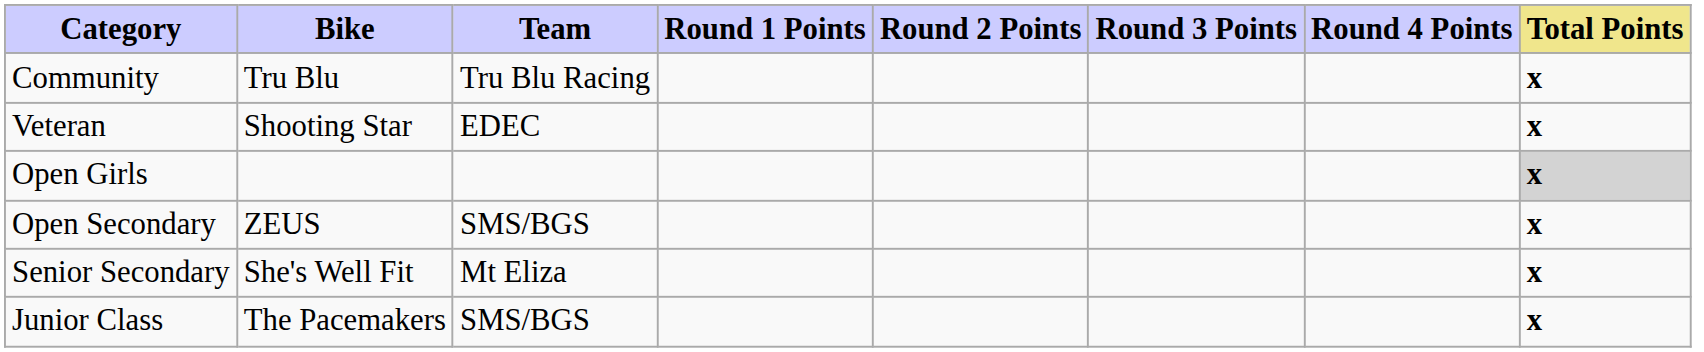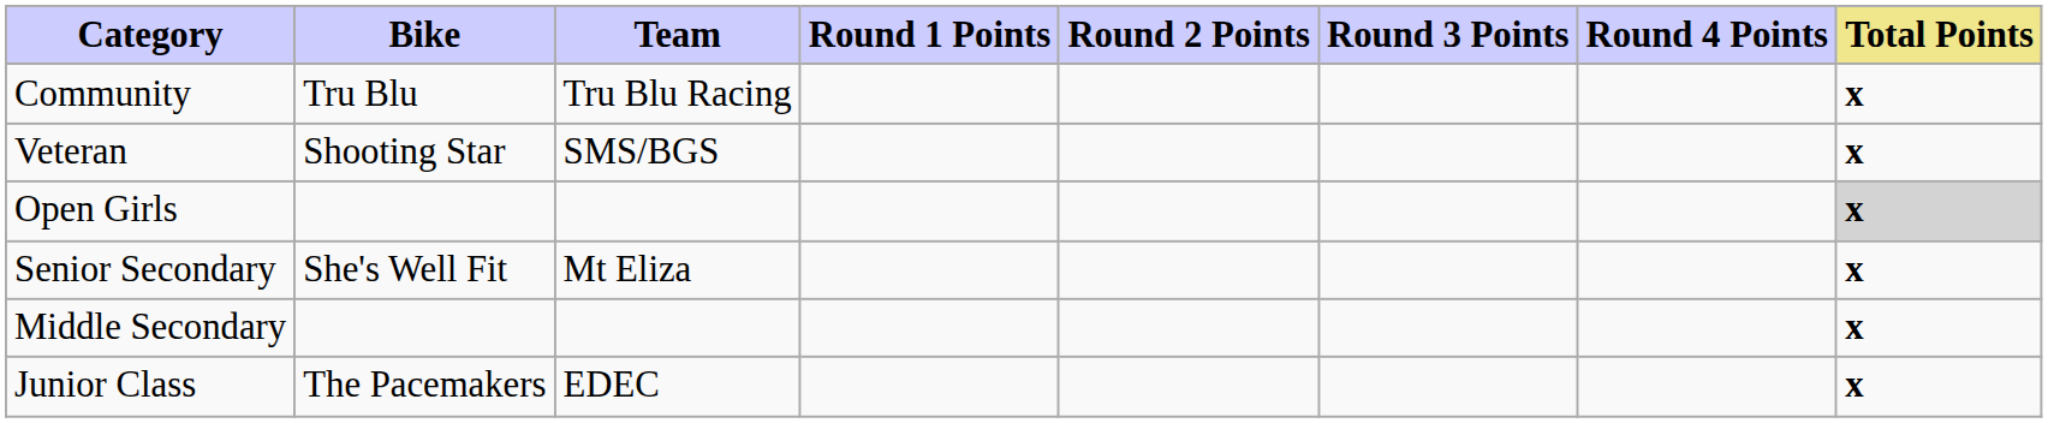Veteran | Team: EDEC -> SMS/BGS
- row: Open Secondary | ZEUS | SMS/BGS | x
+ row: Middle Secondary | x
Junior Class | Team: SMS/BGS -> EDEC
